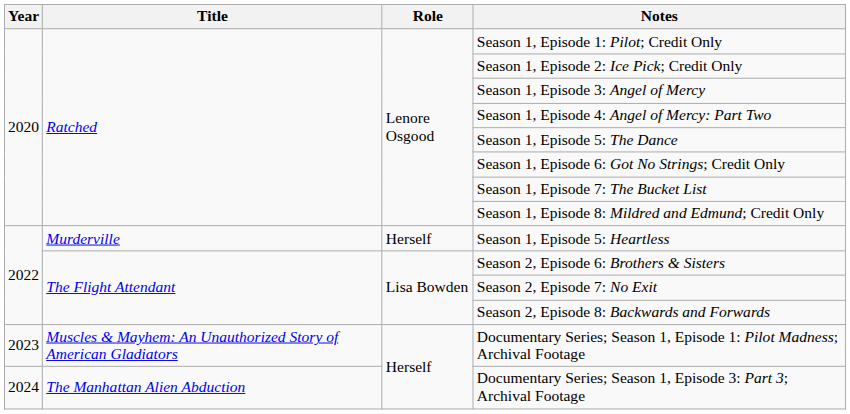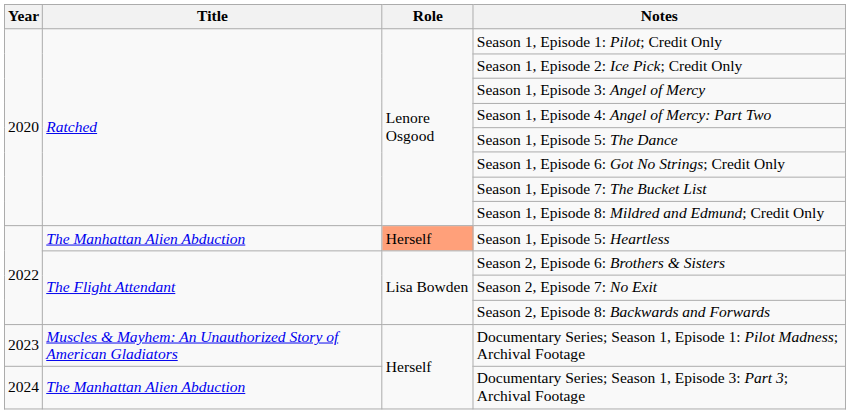Season 1, Episode 5: Heartless | Title: Murderville -> The Manhattan Alien Abduction
Season 1, Episode 5: Heartless | Role: no background -> lightsalmon background
